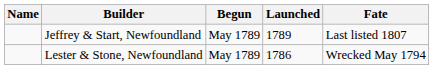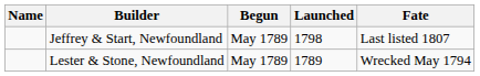Jeffrey & Start, Newfoundland | Launched: 1789 -> 1798
Lester & Stone, Newfoundland | Launched: 1786 -> 1789
